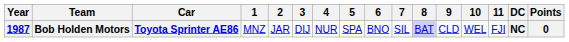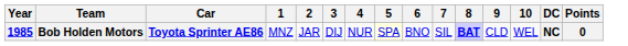- column: 11 | FJI
Bob Holden Motors | Year: 1987 -> 1985
Bob Holden Motors | 8: normal -> bold
